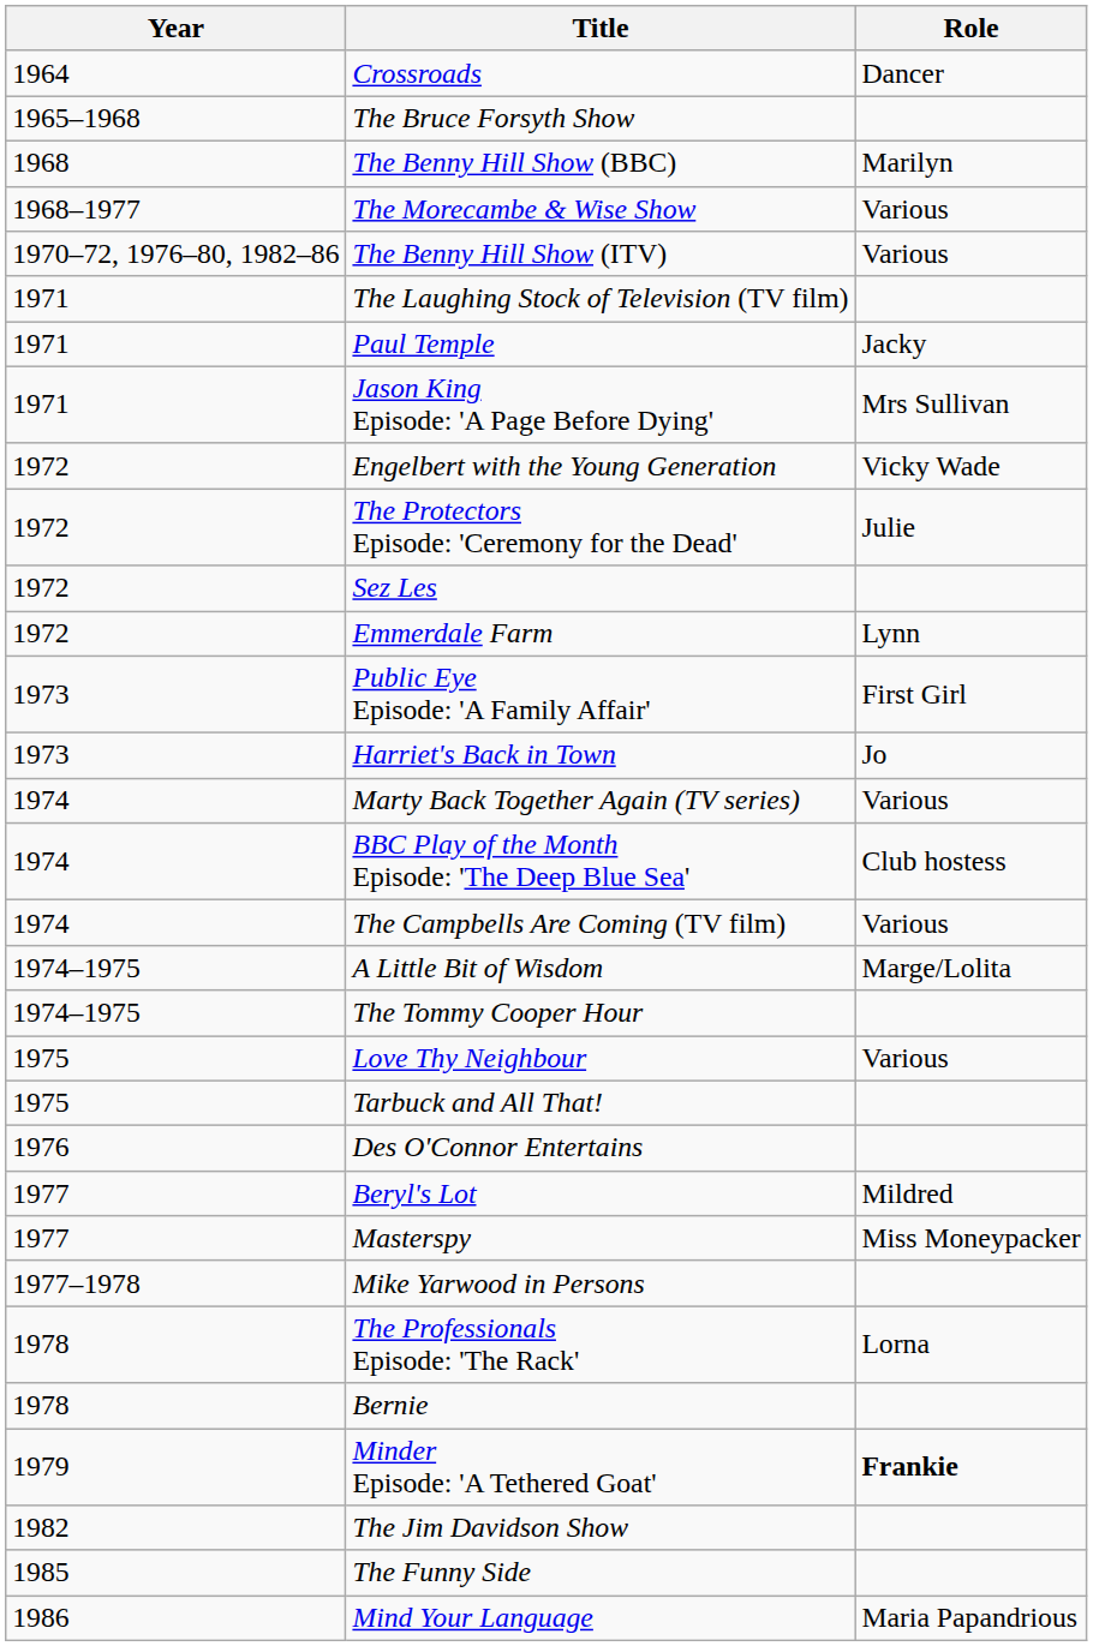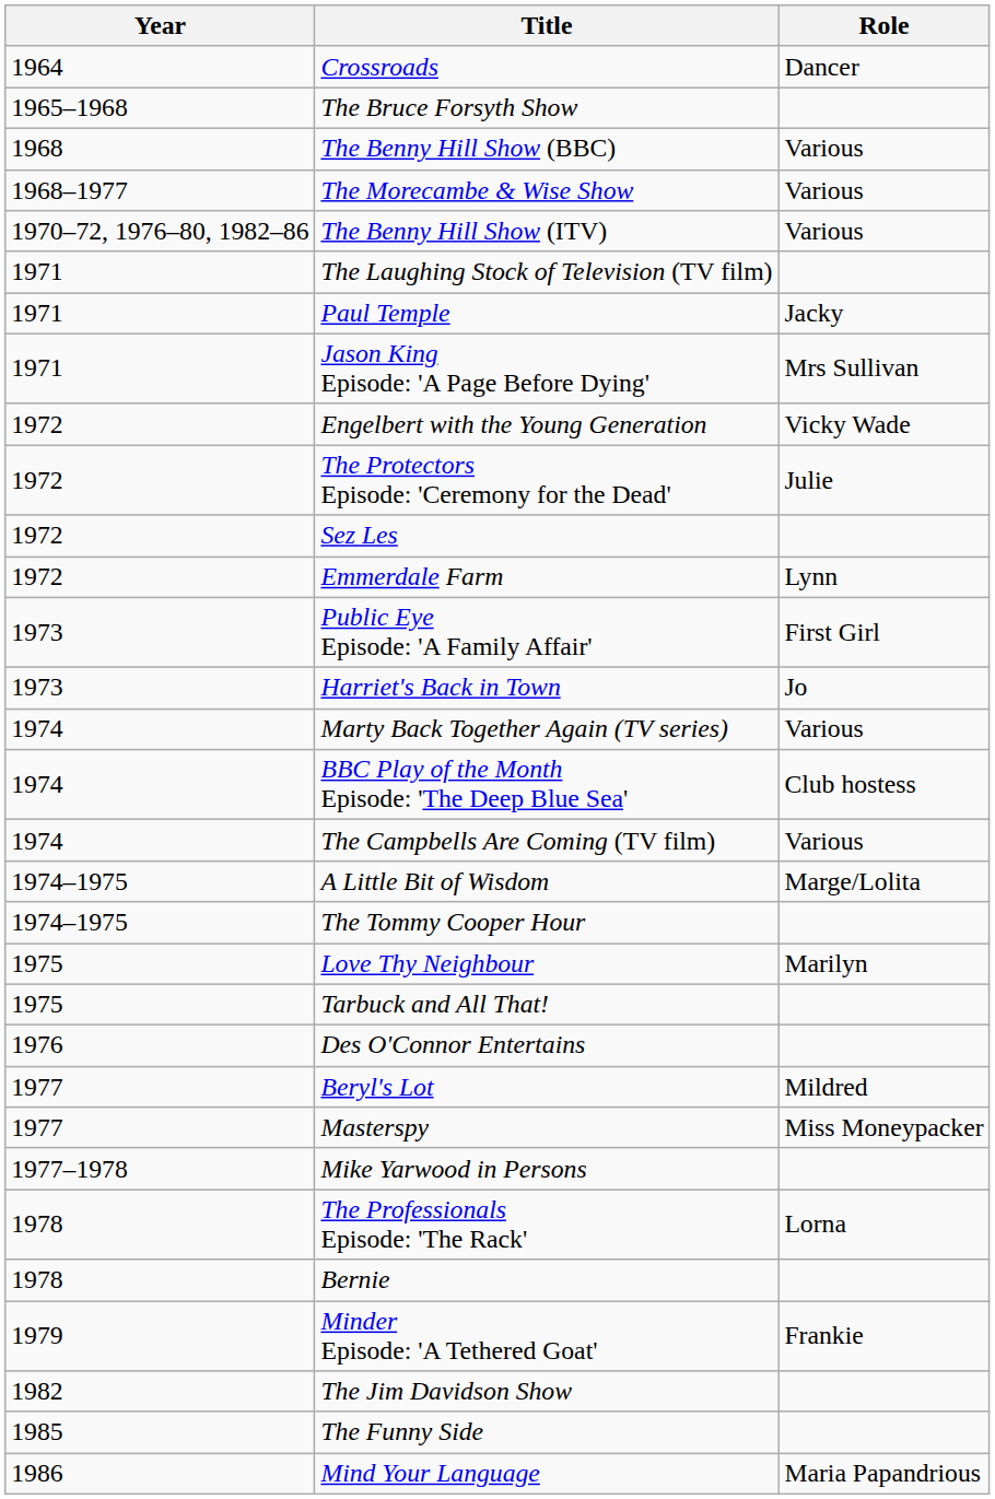The Benny Hill Show (BBC) | Role: Marilyn -> Various
Love Thy Neighbour | Role: Various -> Marilyn
Minder Episode: 'A Tethered Goat' | Role: bold -> normal
